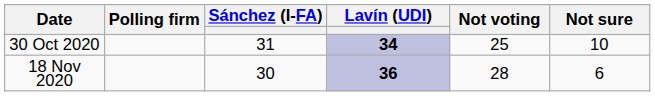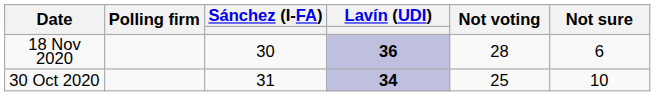rows swapped: 18 Nov 2020 <-> 30 Oct 2020
